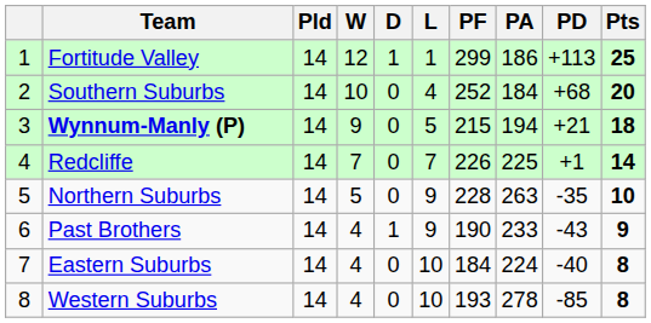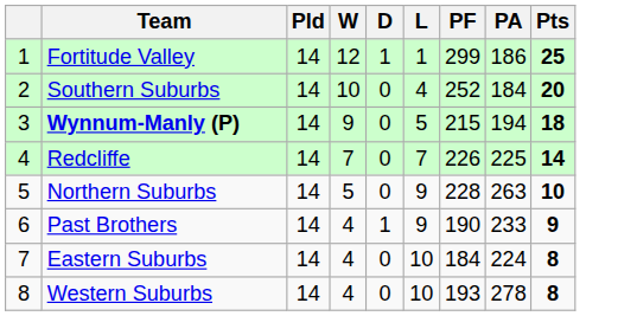- column: PD | +113 | +68 | +21 | +1 | -35 | -43 | -40 | -85
